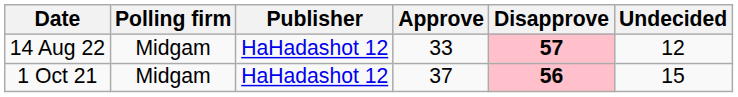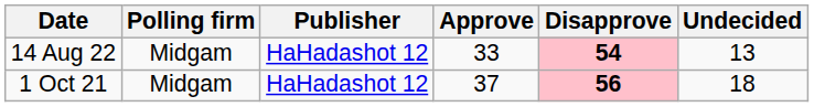14 Aug 22 | Disapprove: 57 -> 54
14 Aug 22 | Undecided: 12 -> 13
1 Oct 21 | Undecided: 15 -> 18
